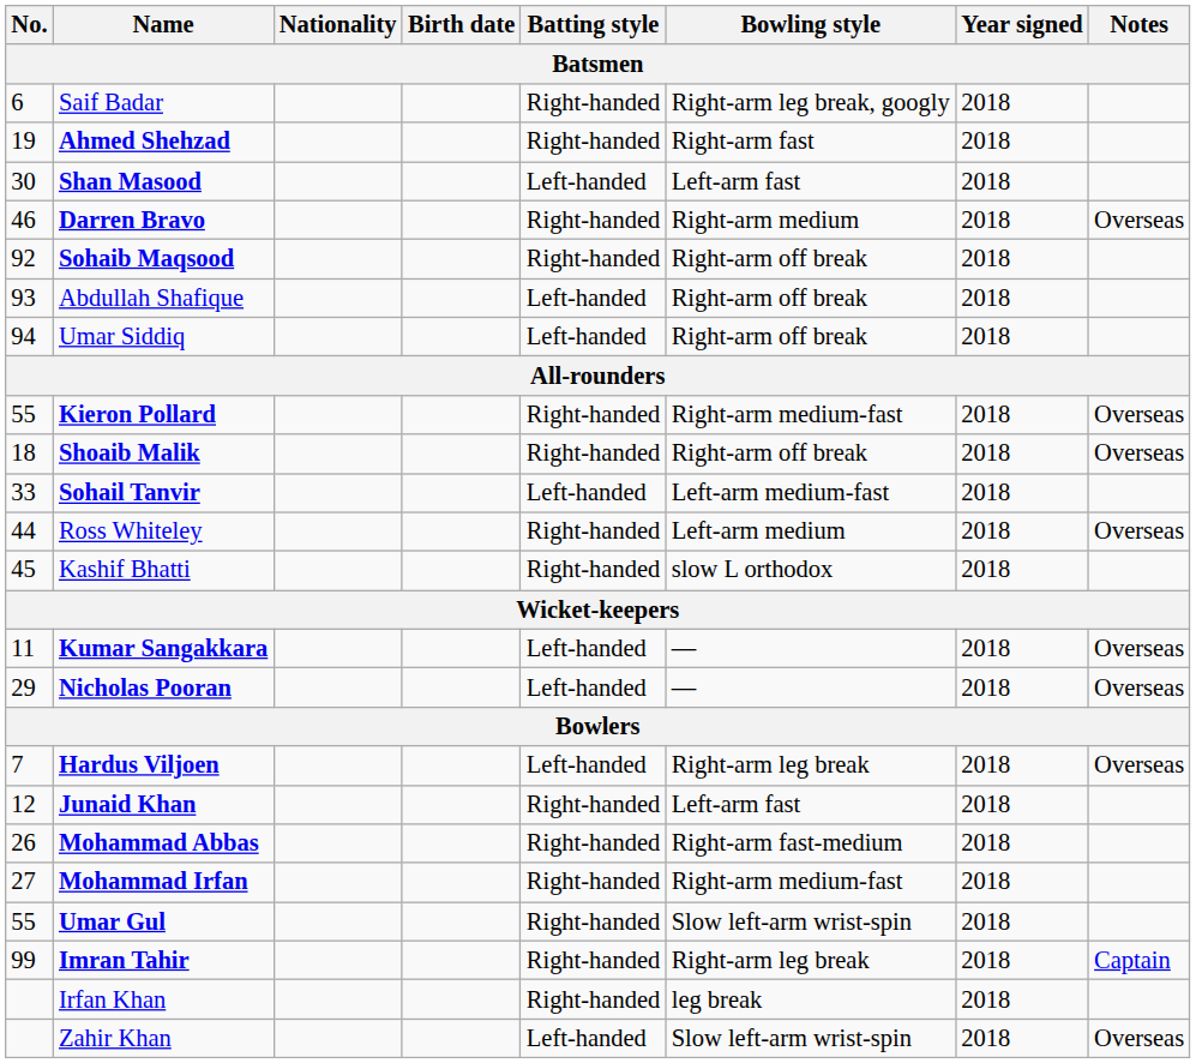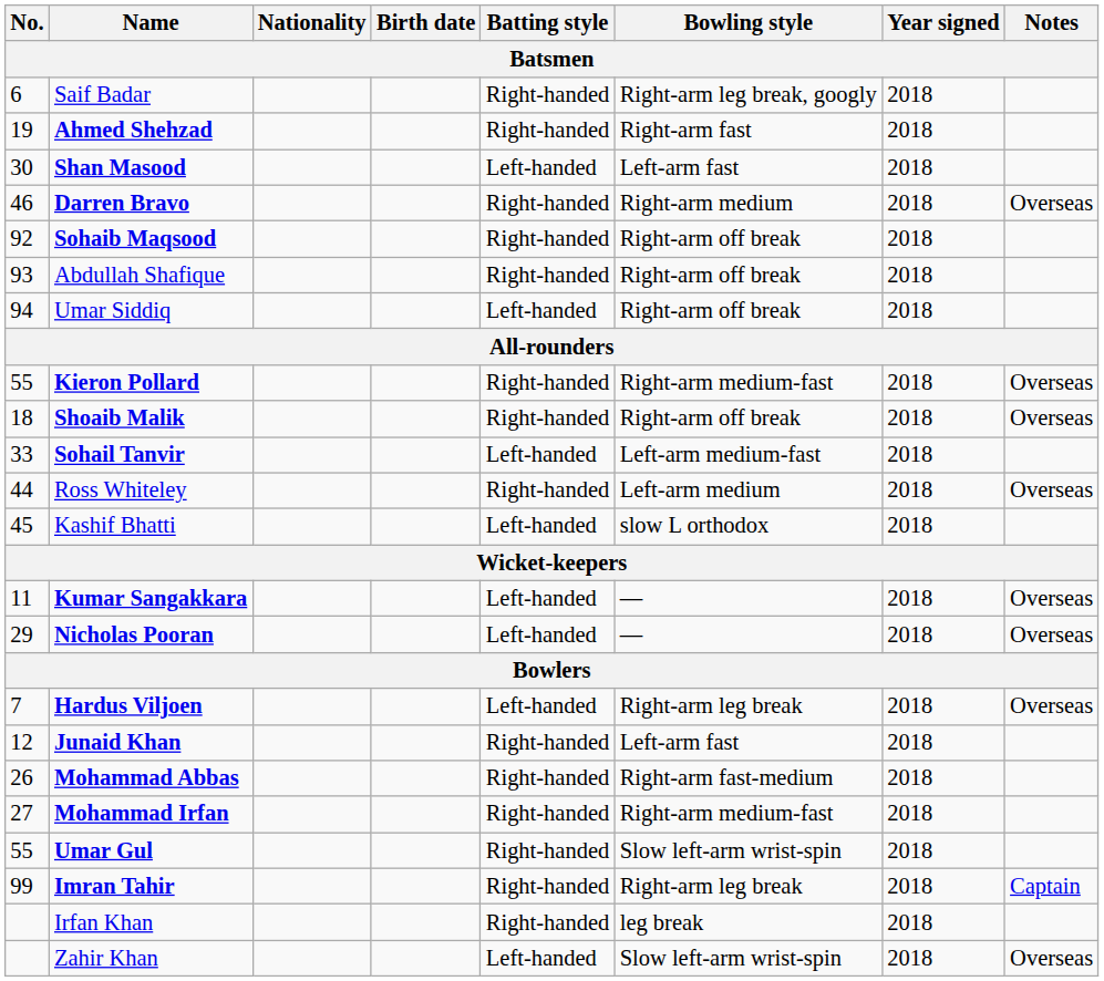Abdullah Shafique | Batting style / Batsmen: Left-handed -> Right-handed
Kashif Bhatti | Batting style / Batsmen: Right-handed -> Left-handed
